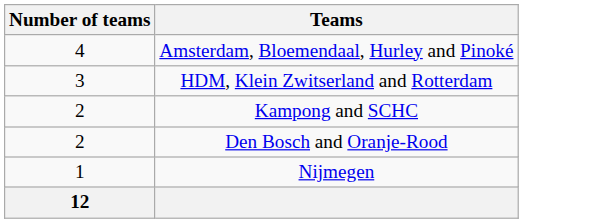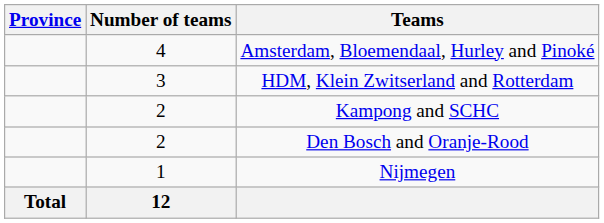+ column: Province | Total
